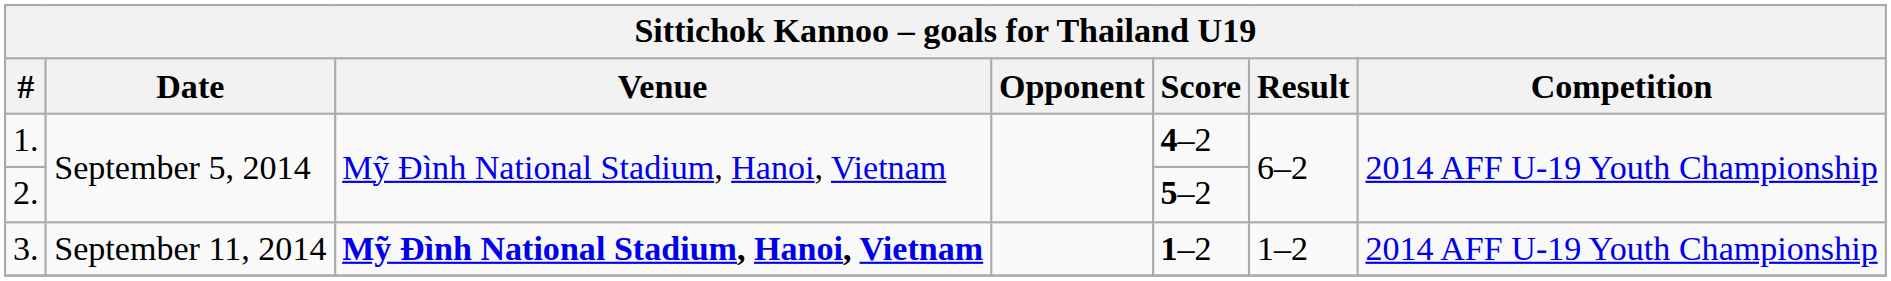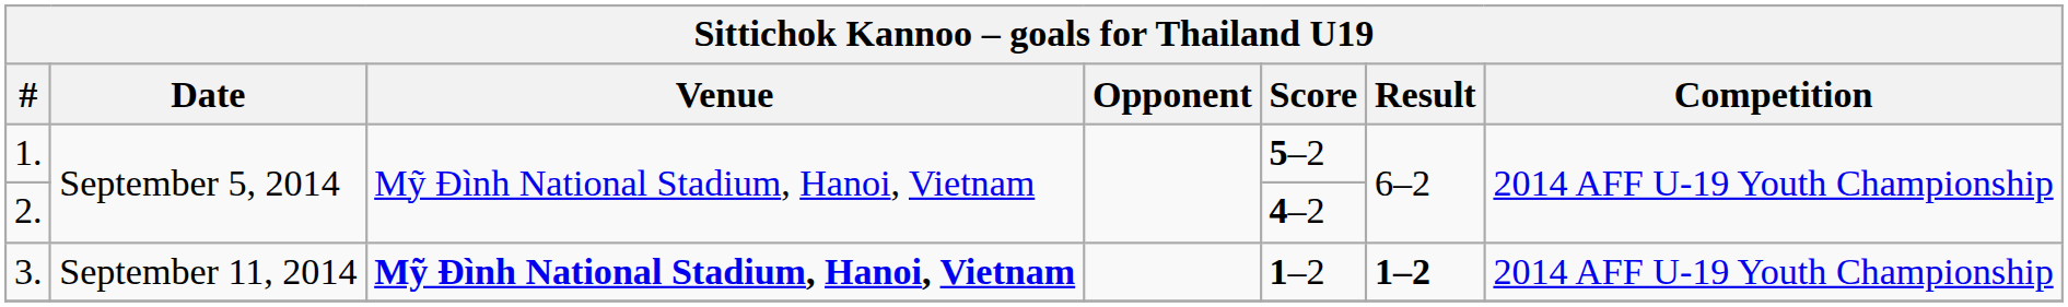1. | Score: 4–2 -> 5–2
2. | Score: 5–2 -> 4–2
3. | Result: normal -> bold
